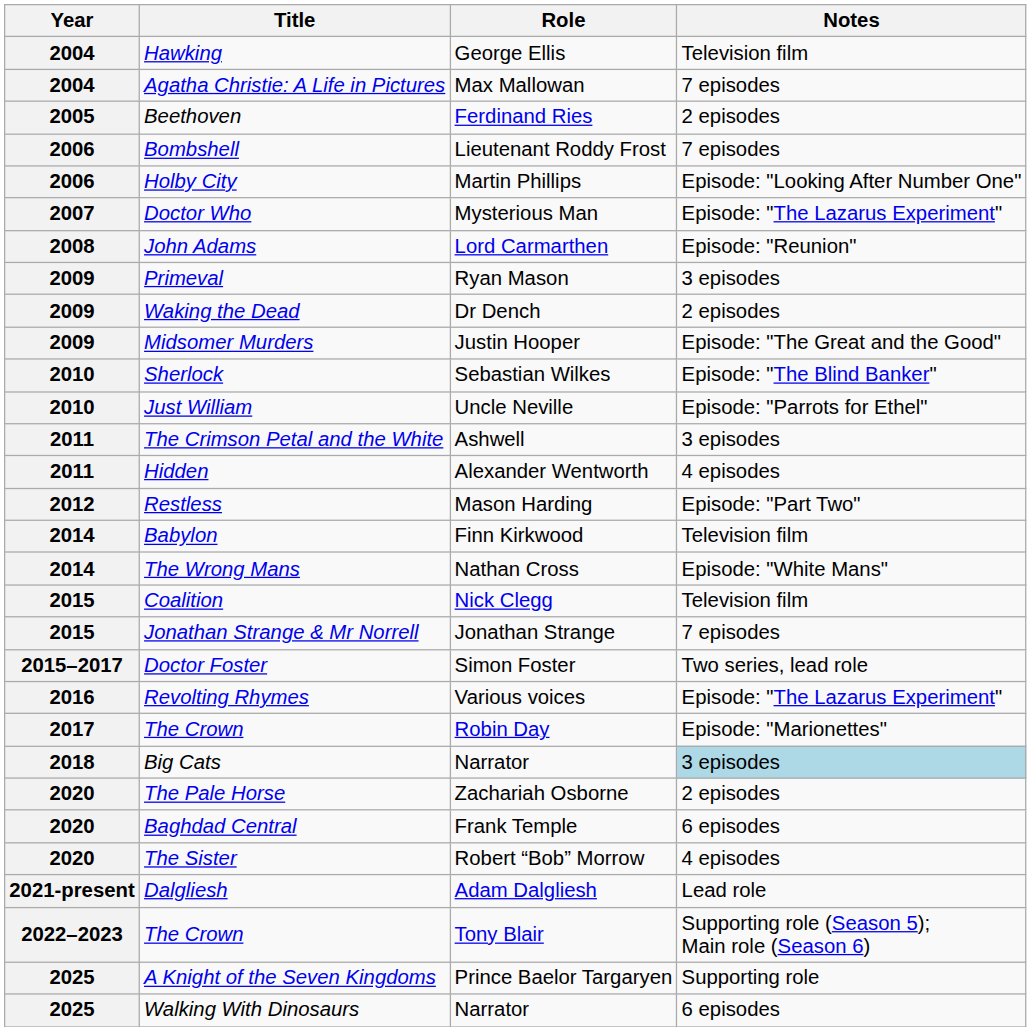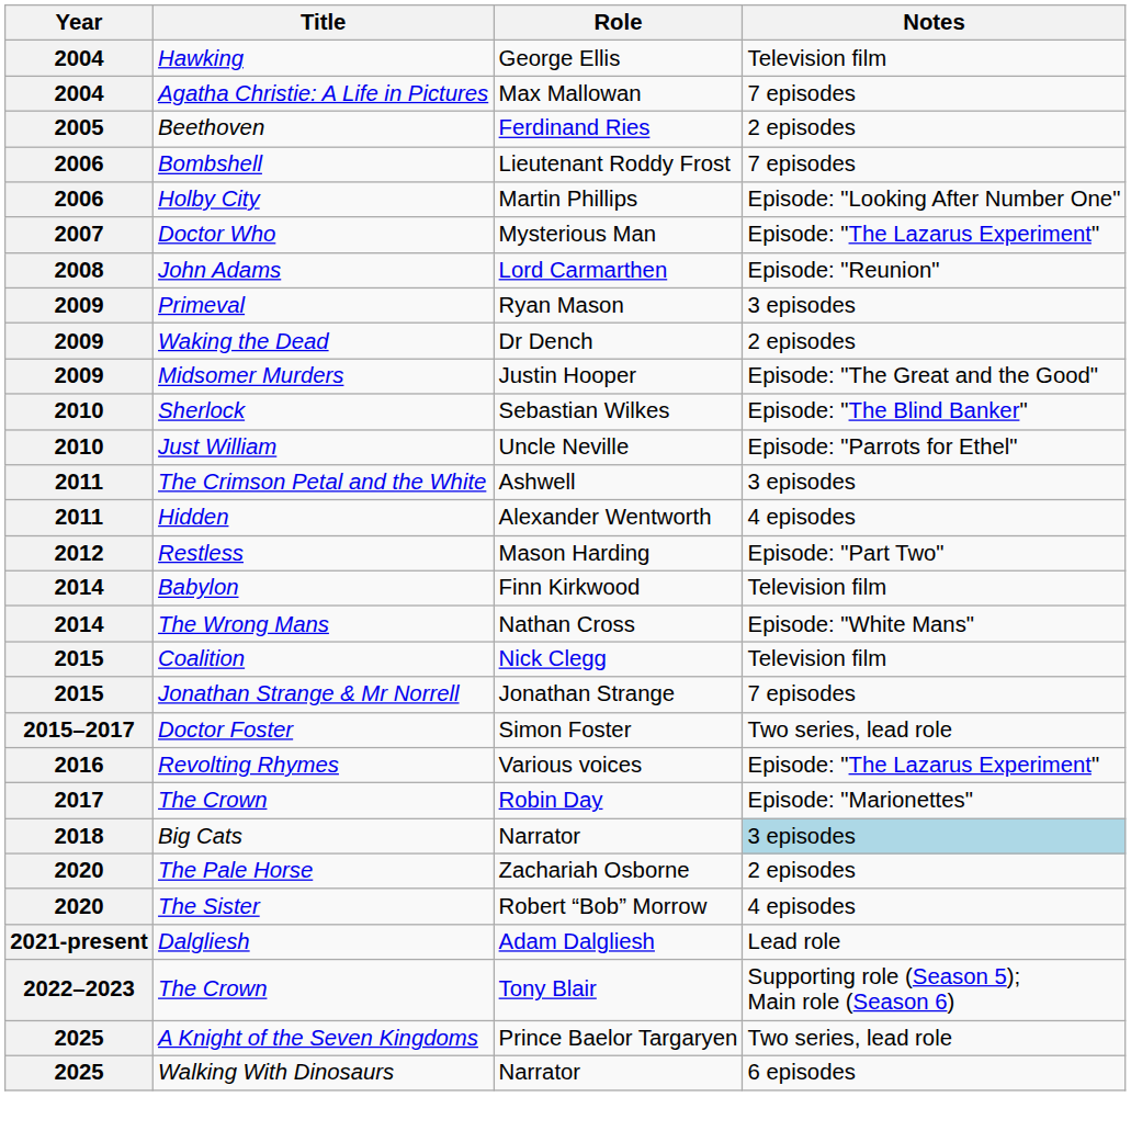- row: 2020 | Baghdad Central | Frank Temple | 6 episodes
A Knight of the Seven Kingdoms | Notes: Supporting role -> Two series, lead role
